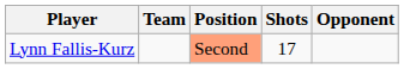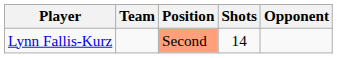Lynn Fallis-Kurz | Shots: 17 -> 14
